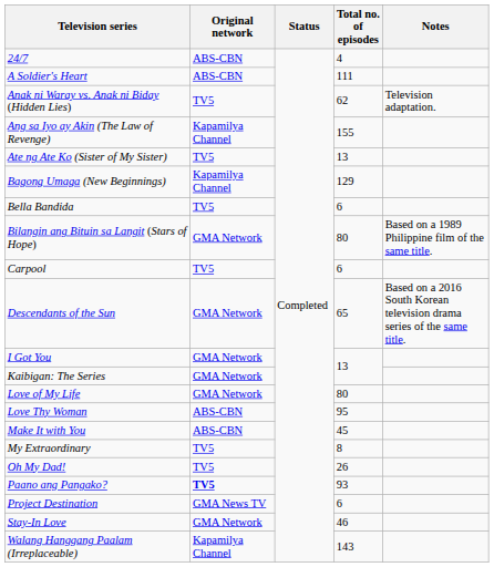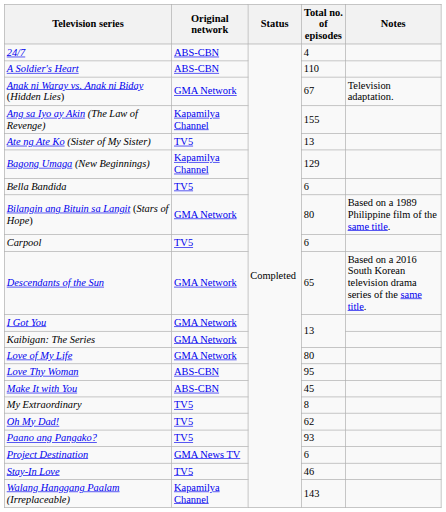A Soldier's Heart | Total no. of episodes: 111 -> 110
Anak ni Waray vs. Anak ni Biday (Hidden Lies) | Original network: TV5 -> GMA Network
Anak ni Waray vs. Anak ni Biday (Hidden Lies) | Total no. of episodes: 62 -> 67
Oh My Dad! | Total no. of episodes: 26 -> 62
Paano ang Pangako? | Original network: bold -> normal
Stay-In Love | Original network: GMA Network -> TV5
